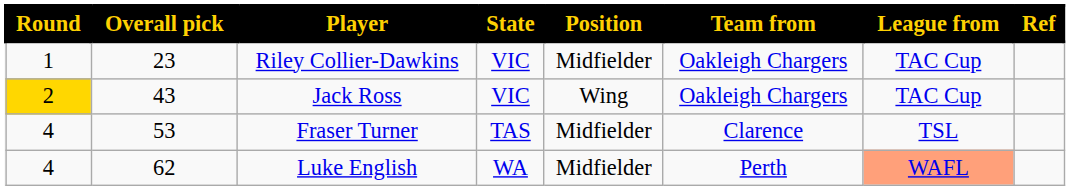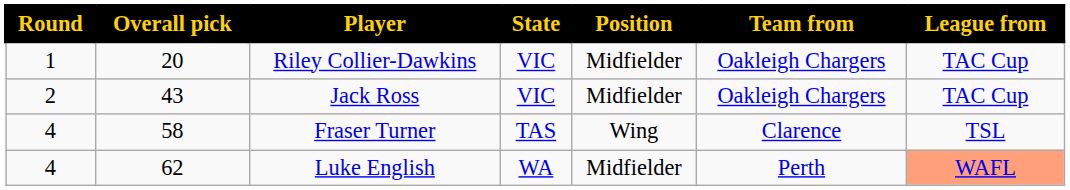- column: Ref
Riley Collier-Dawkins | Overall pick: 23 -> 20
Jack Ross | Round: gold background -> no background
Jack Ross | Position: Wing -> Midfielder
Fraser Turner | Overall pick: 53 -> 58
Fraser Turner | Position: Midfielder -> Wing
